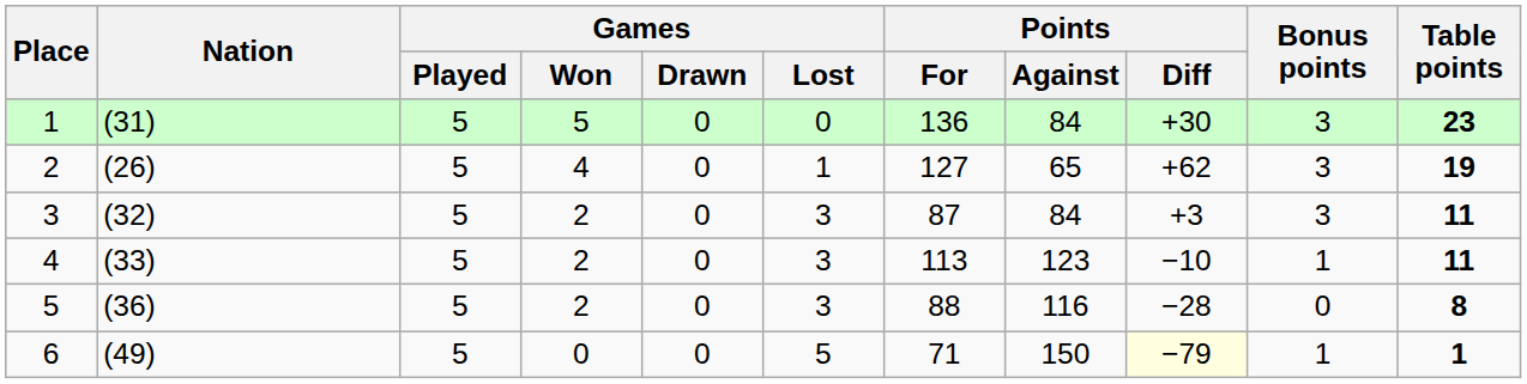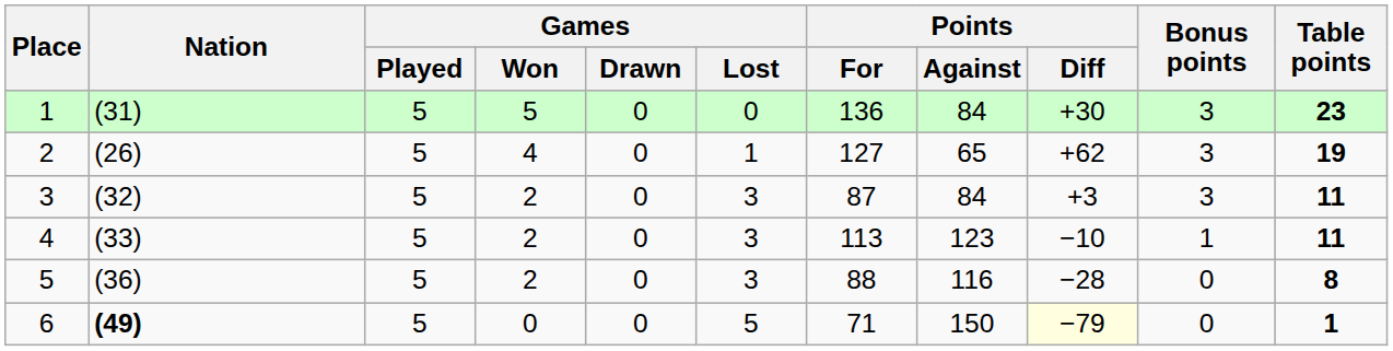6 | Nation: normal -> bold
6 | Bonus points: 1 -> 0
